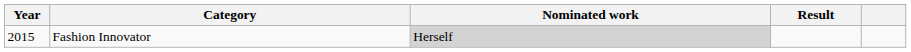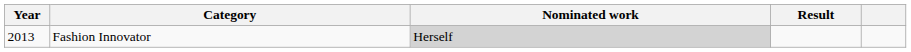Fashion Innovator | Year: 2015 -> 2013
